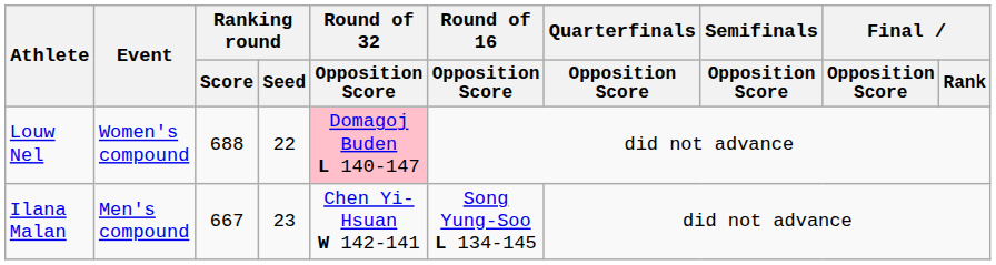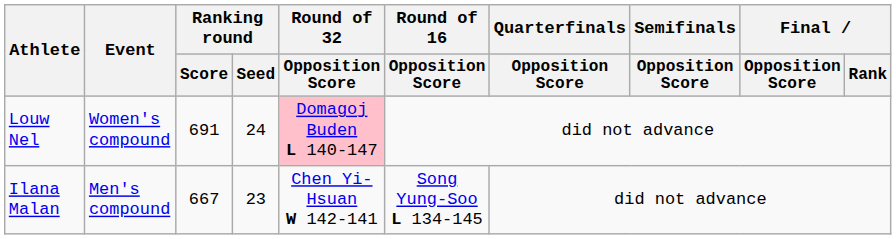Louw Nel | Ranking round / Score: 688 -> 691
Louw Nel | Ranking round / Seed: 22 -> 24
